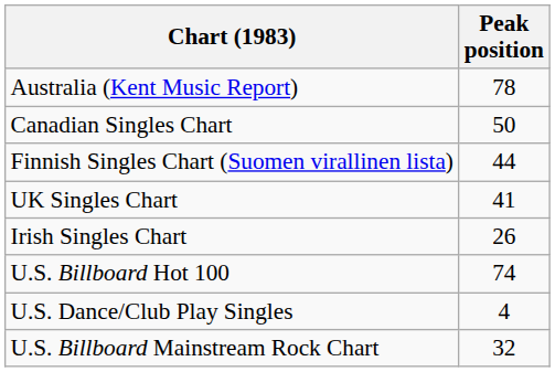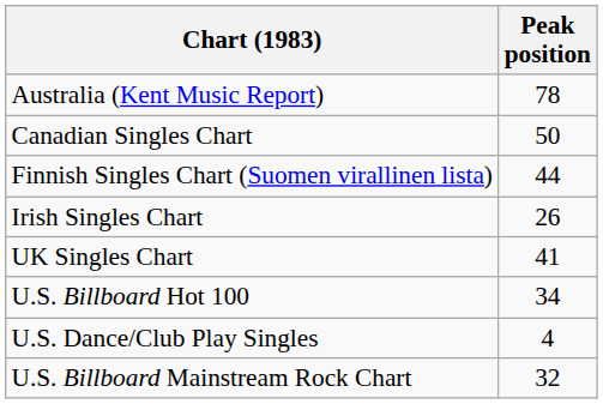rows swapped: Irish Singles Chart <-> UK Singles Chart
U.S. Billboard Hot 100 | Peak position: 74 -> 34
